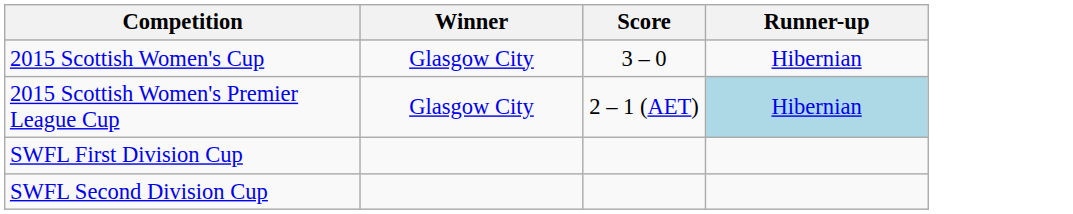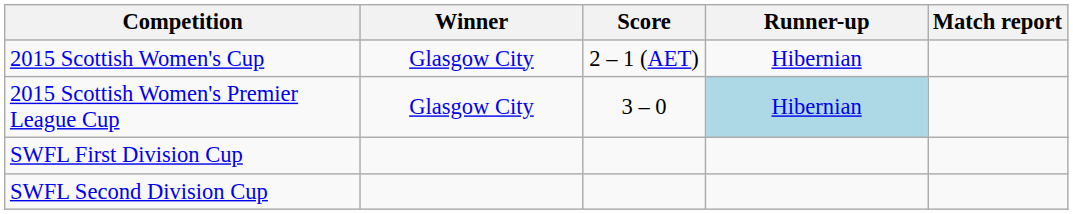+ column: Match report
2015 Scottish Women's Cup | Score: 3 – 0 -> 2 – 1 (AET)
2015 Scottish Women's Premier League Cup | Score: 2 – 1 (AET) -> 3 – 0
